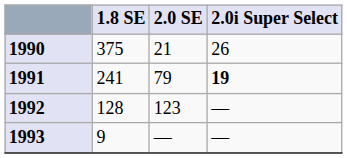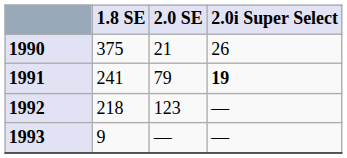1992 | 1.8 SE: 128 -> 218
